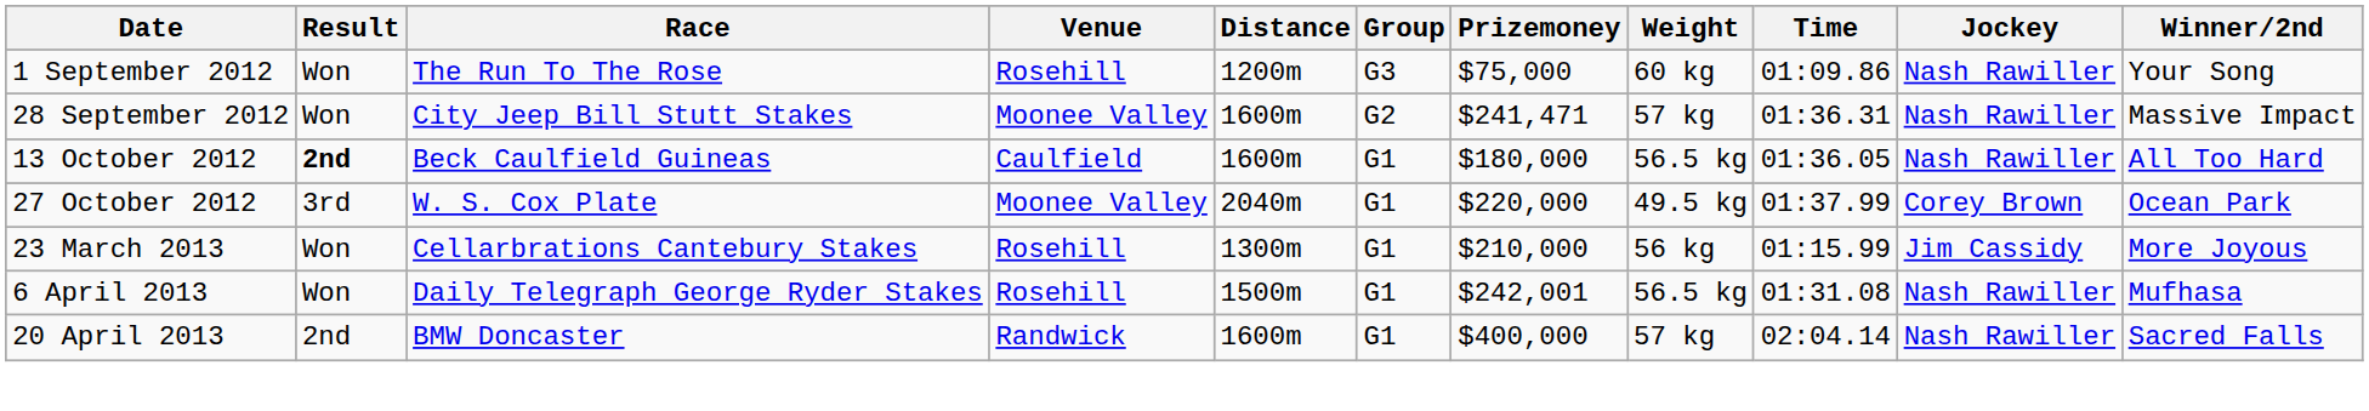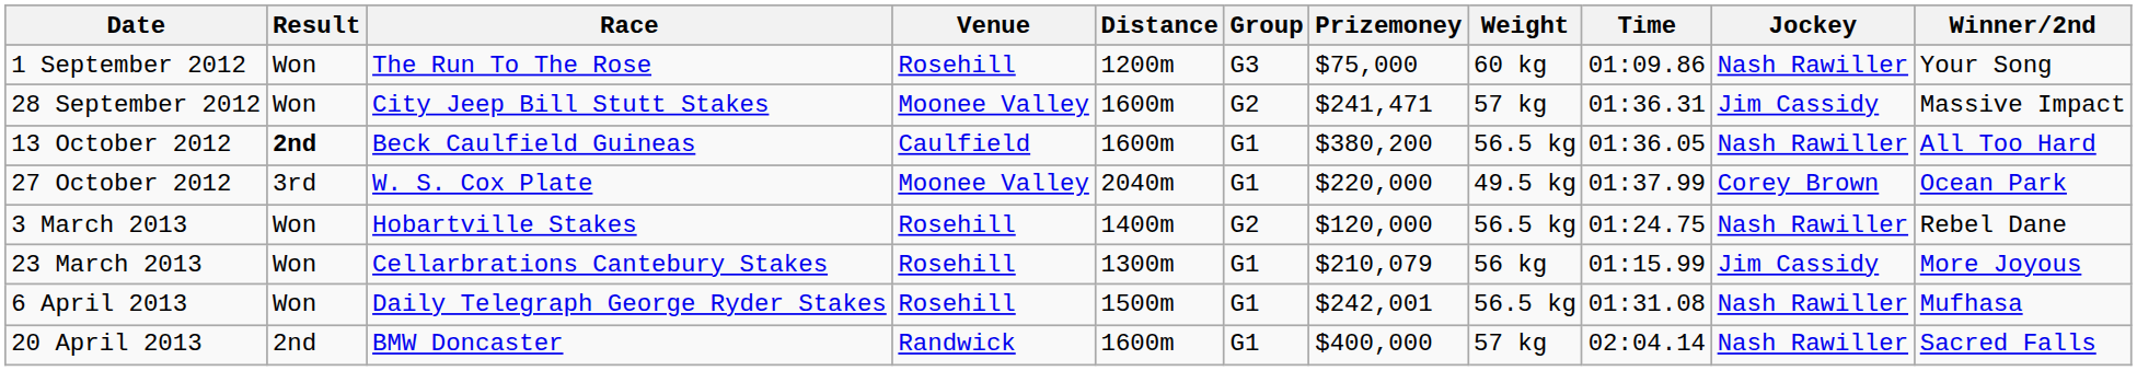28 September 2012 | Jockey: Nash Rawiller -> Jim Cassidy
13 October 2012 | Prizemoney: $180,000 -> $380,200
+ row: 3 March 2013 | Won | Hobartville Stakes | Rosehill | 1400m | G2 | $120,000 | 56.5 kg | 01:24.75 | Nash Rawiller | Rebel Dane
23 March 2013 | Prizemoney: $210,000 -> $210,079
